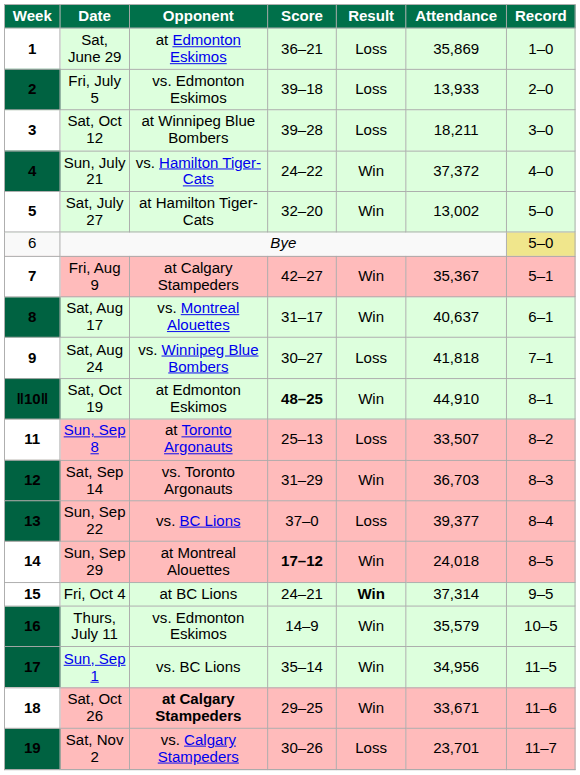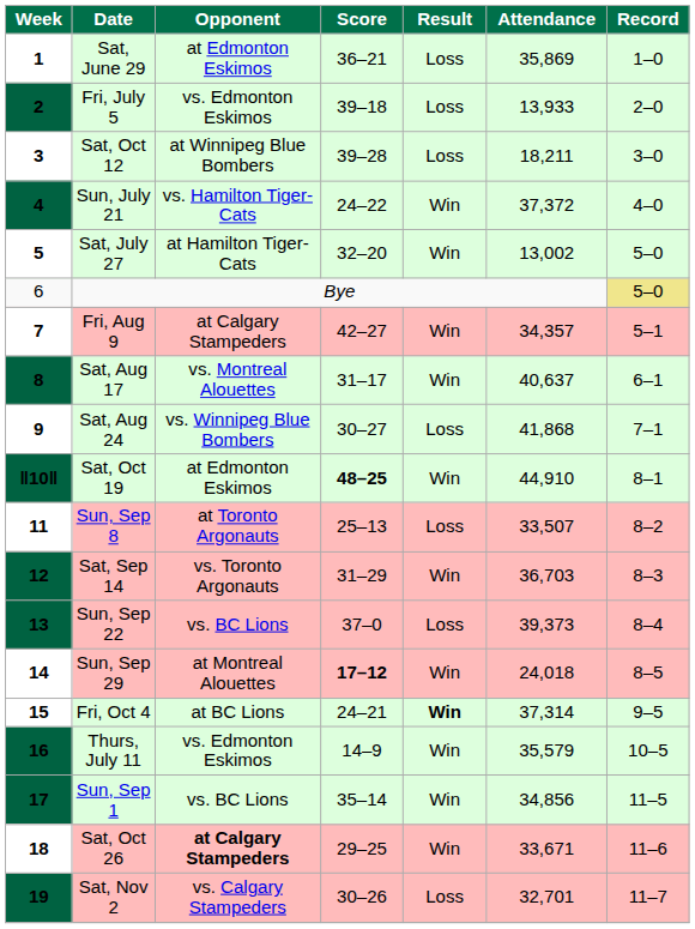7 | Attendance: 35,367 -> 34,357
9 | Attendance: 41,818 -> 41,868
13 | Attendance: 39,377 -> 39,373
17 | Attendance: 34,956 -> 34,856
19 | Attendance: 23,701 -> 32,701
